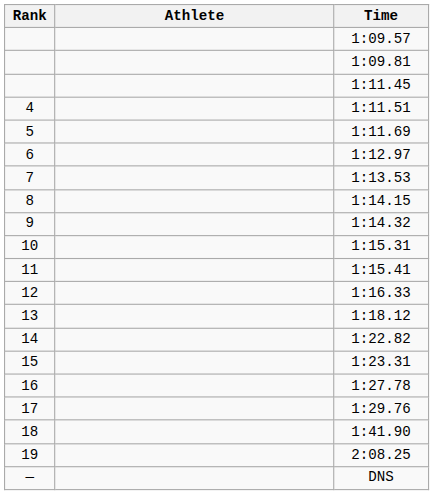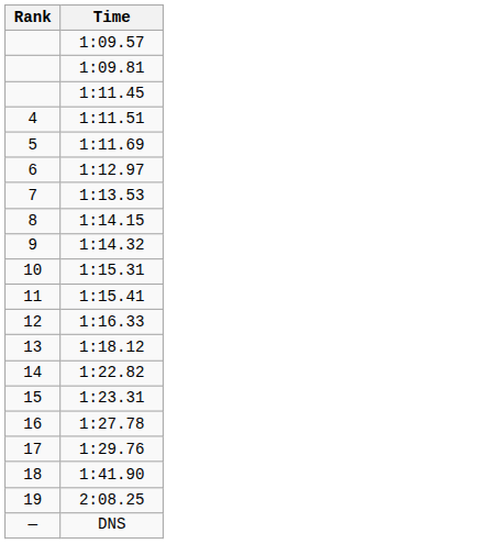- column: Athlete
